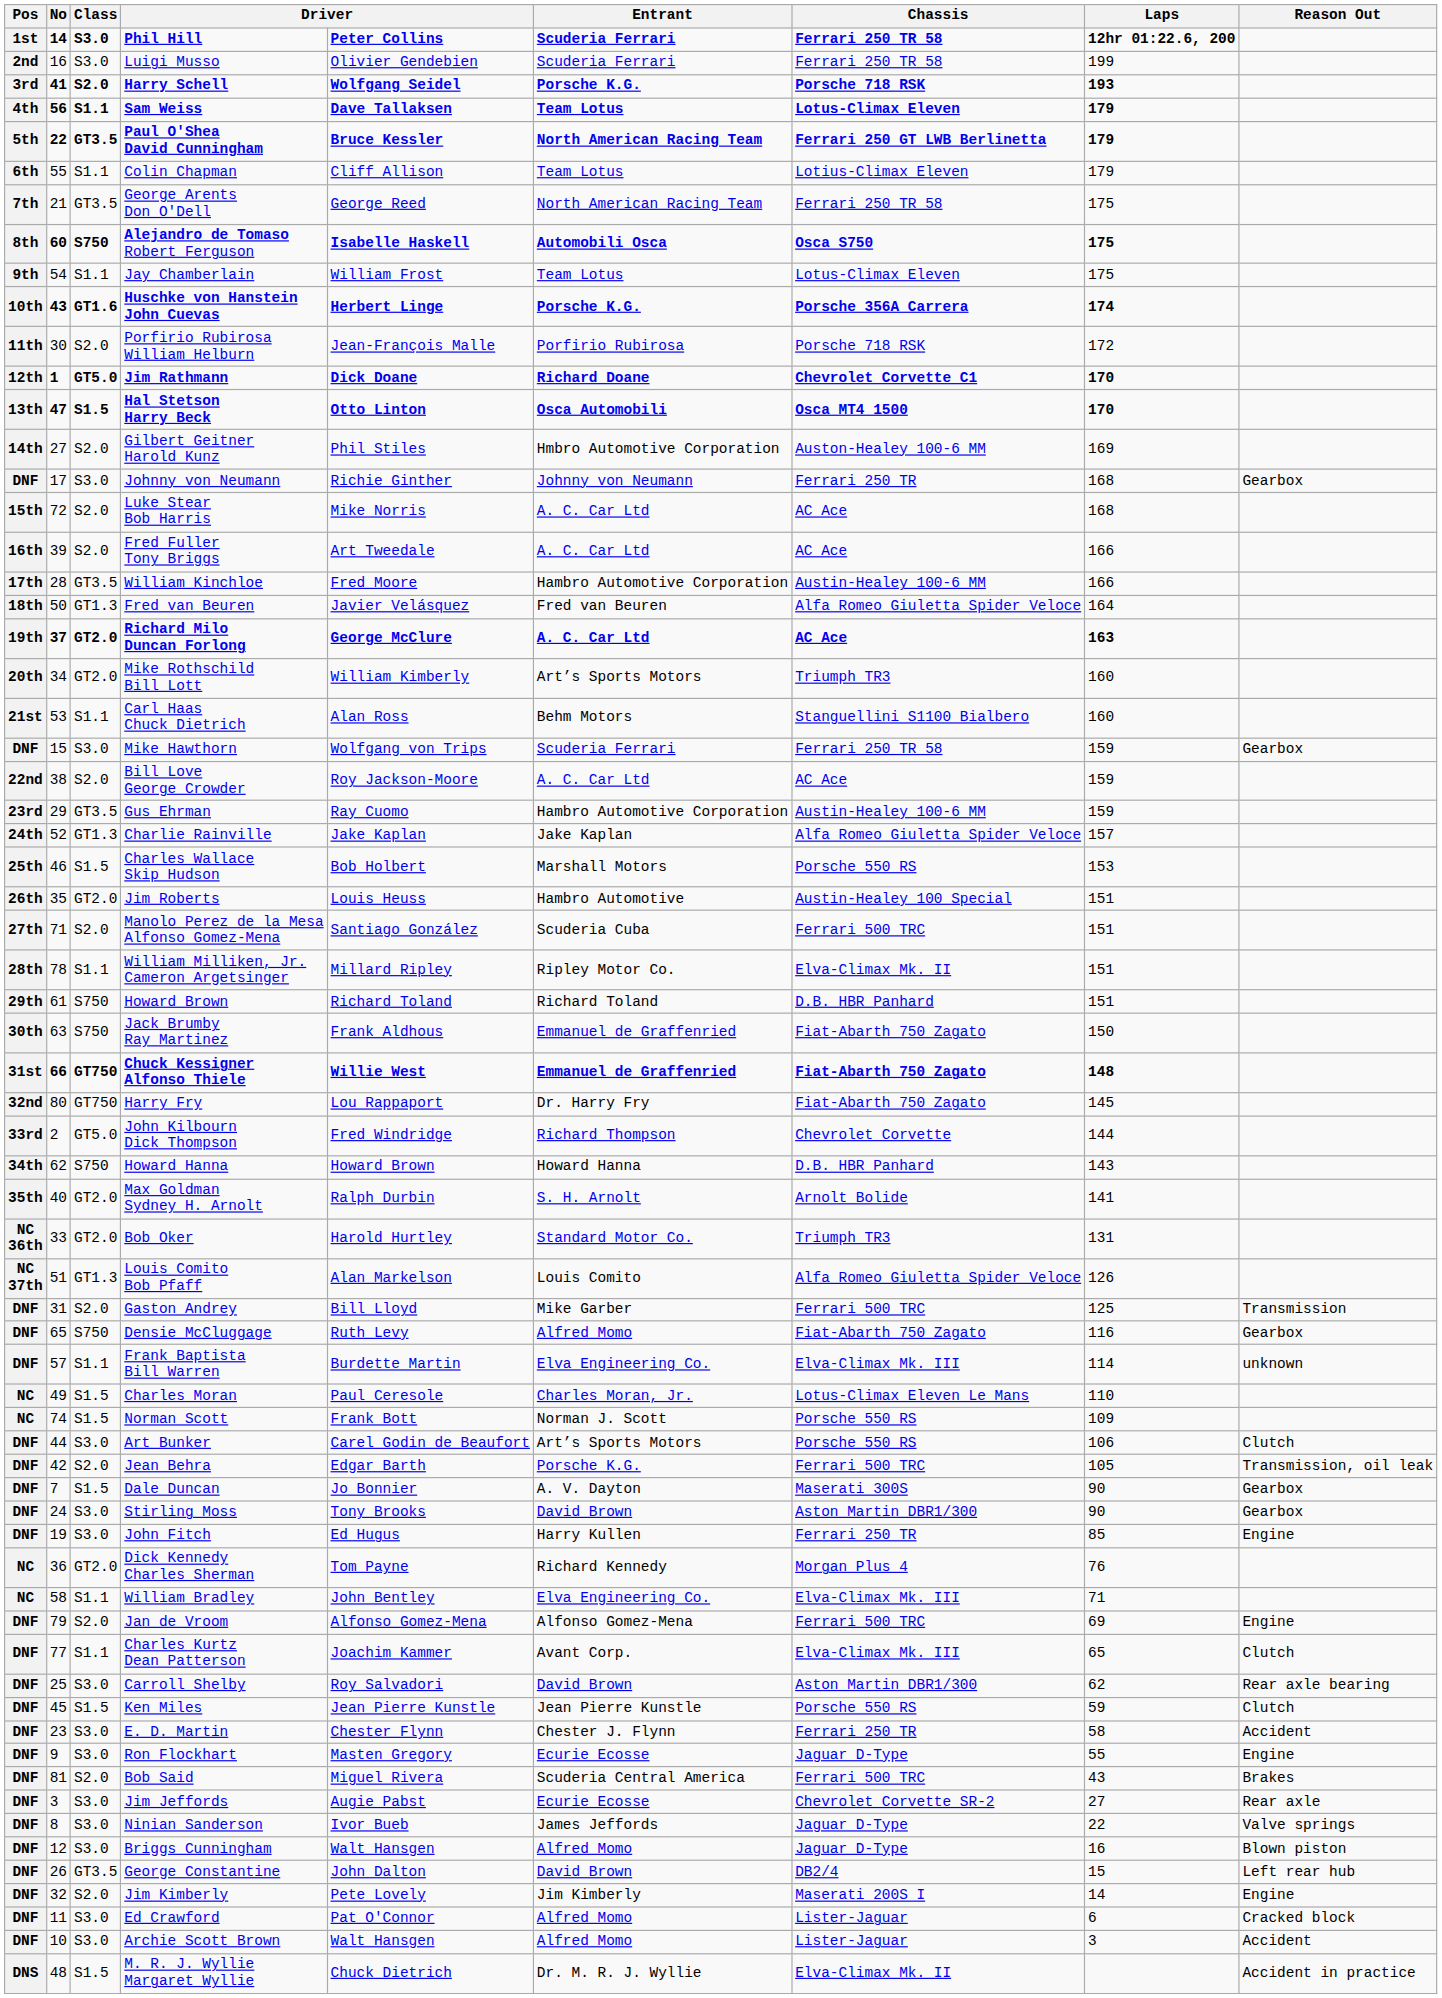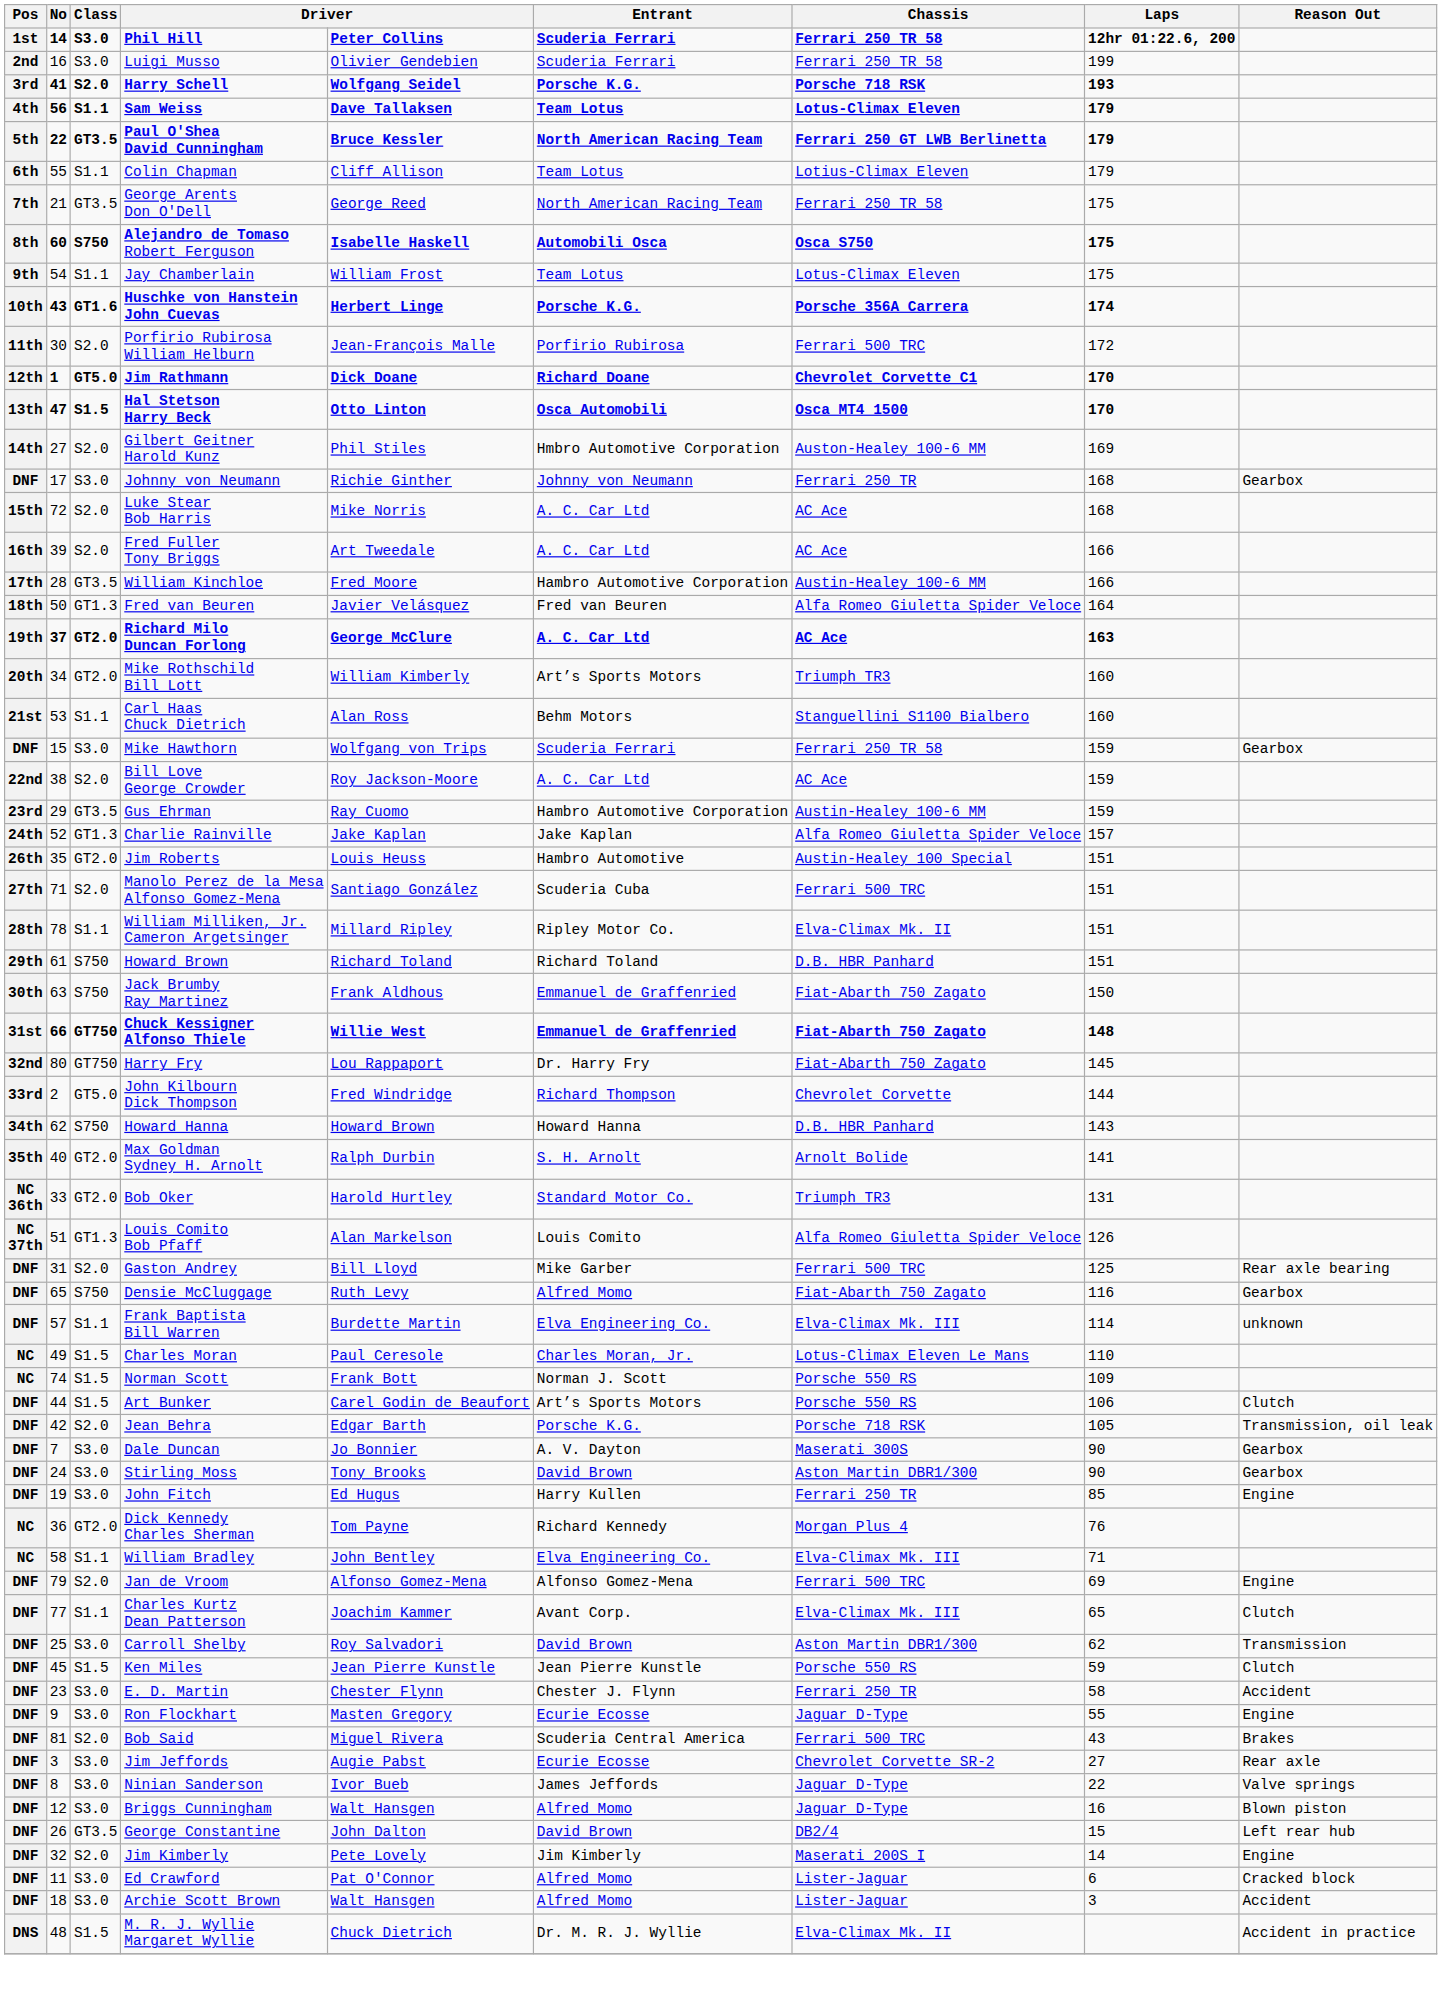Porfirio Rubirosa William Helburn | Chassis: Porsche 718 RSK -> Ferrari 500 TRC
- row: 25th | 46 | S1.5 | Charles Wallace Skip Hudson | Bob Holbert | Marshall Motors | Porsche 550 RS | 153
Gaston Andrey | Reason Out: Transmission -> Rear axle bearing
Art Bunker | Class: S3.0 -> S1.5
Jean Behra | Chassis: Ferrari 500 TRC -> Porsche 718 RSK
Dale Duncan | Class: S1.5 -> S3.0
Carroll Shelby | Reason Out: Rear axle bearing -> Transmission
Archie Scott Brown | No: 10 -> 18
